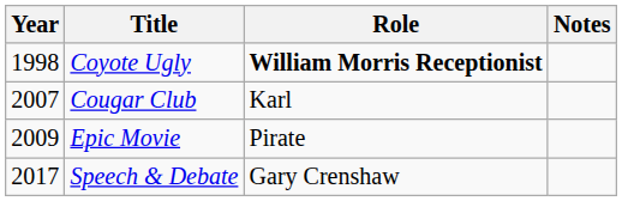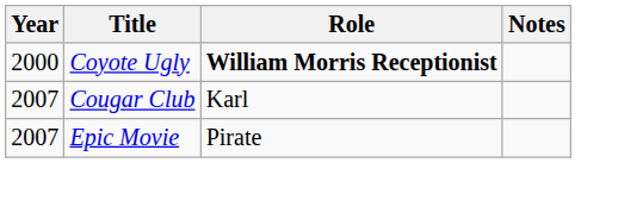Coyote Ugly | Year: 1998 -> 2000
Epic Movie | Year: 2009 -> 2007
- row: 2017 | Speech & Debate | Gary Crenshaw
